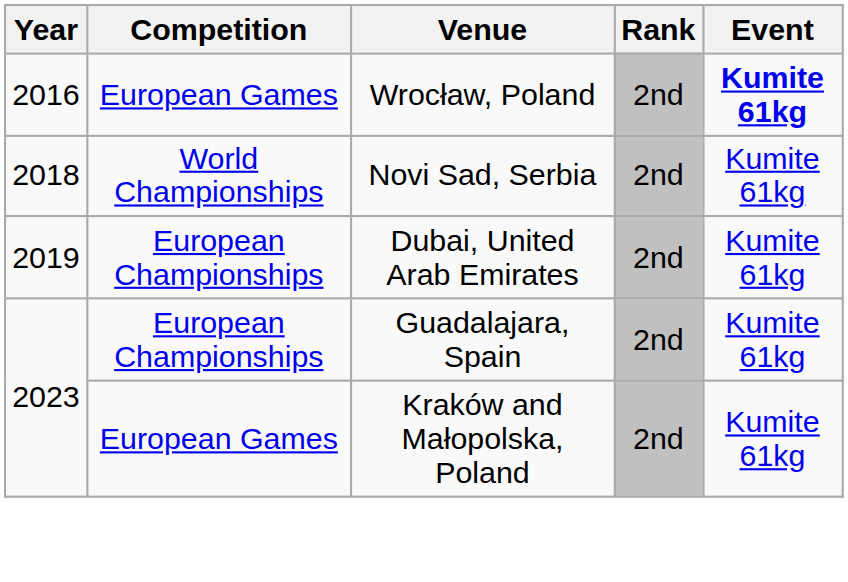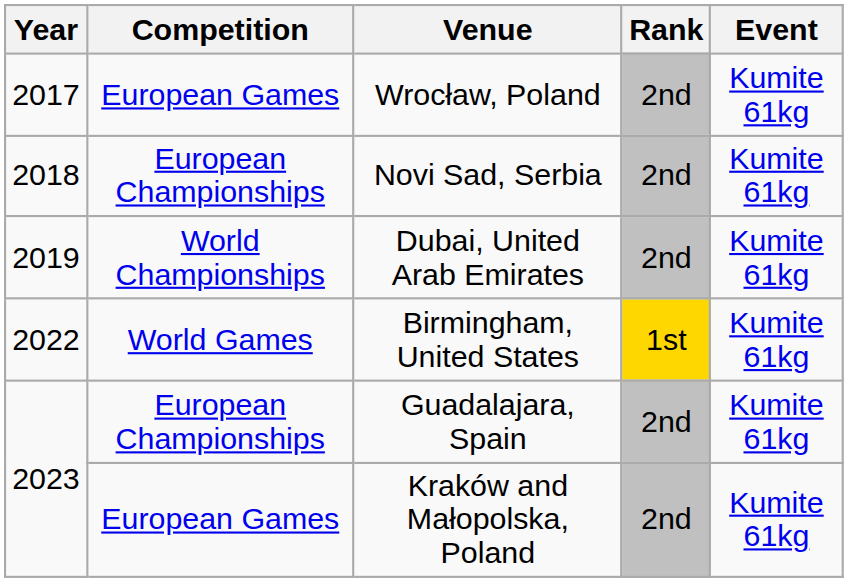Wrocław, Poland | Year: 2016 -> 2017
Wrocław, Poland | Event: bold -> normal
Novi Sad, Serbia | Competition: World Championships -> European Championships
Dubai, United Arab Emirates | Competition: European Championships -> World Championships
+ row: 2022 | World Games | Birmingham, United States | 1st | Kumite 61kg
